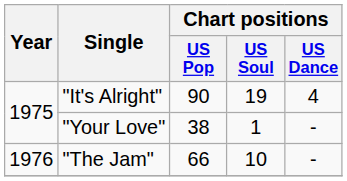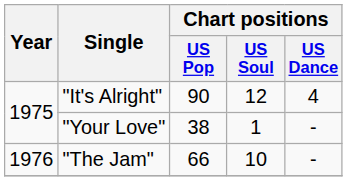"It's Alright" | Chart positions / US Soul: 19 -> 12
